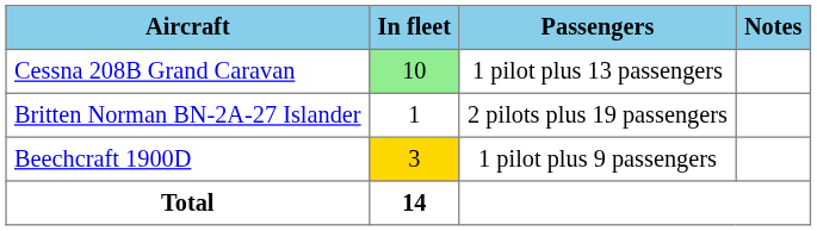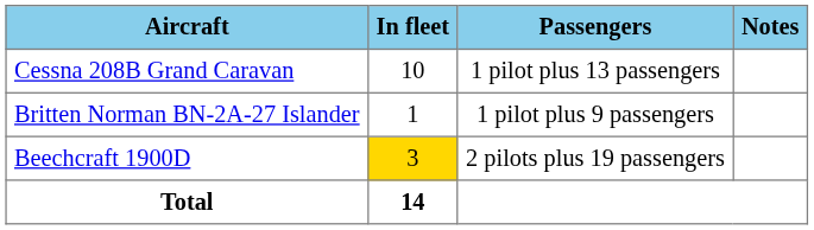Cessna 208B Grand Caravan | In fleet: lightgreen background -> no background
Britten Norman BN-2A-27 Islander | Passengers: 2 pilots plus 19 passengers -> 1 pilot plus 9 passengers
Beechcraft 1900D | Passengers: 1 pilot plus 9 passengers -> 2 pilots plus 19 passengers
